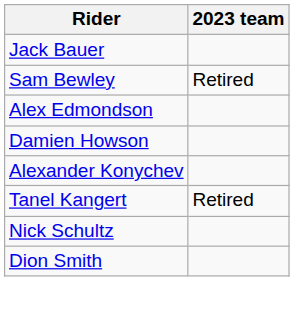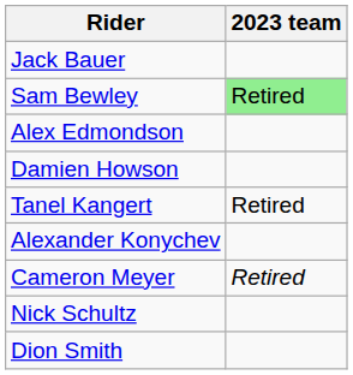Sam Bewley | 2023 team: no background -> lightgreen background
rows swapped: Tanel Kangert <-> Alexander Konychev
+ row: Cameron Meyer | Retired
